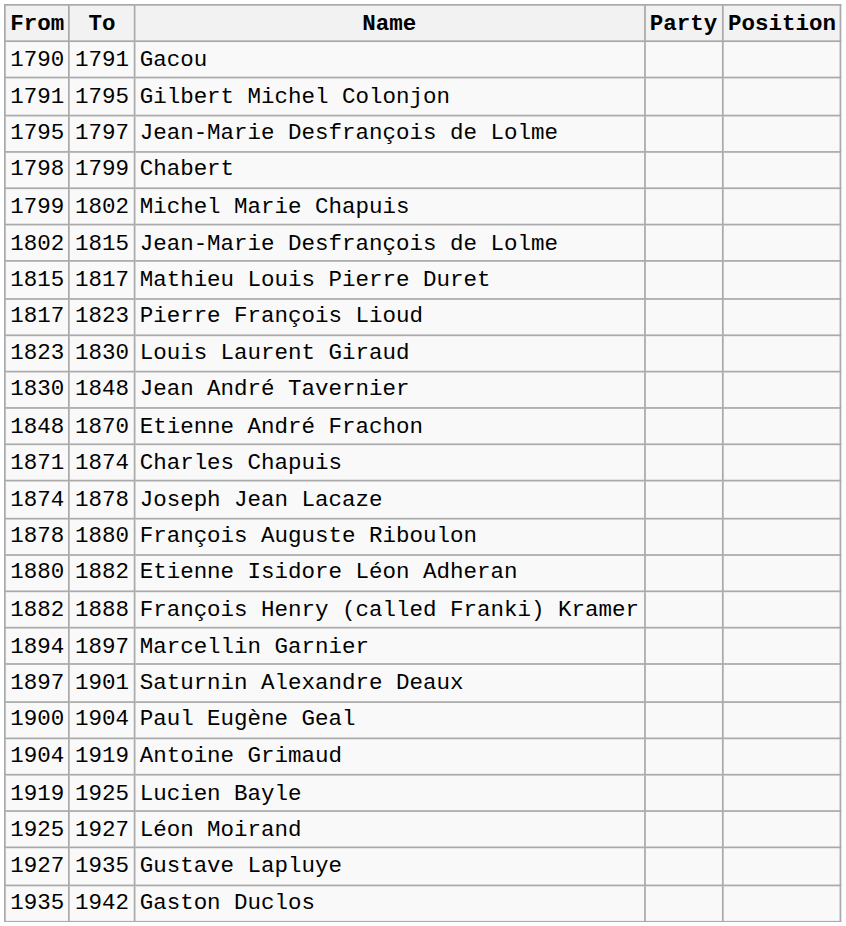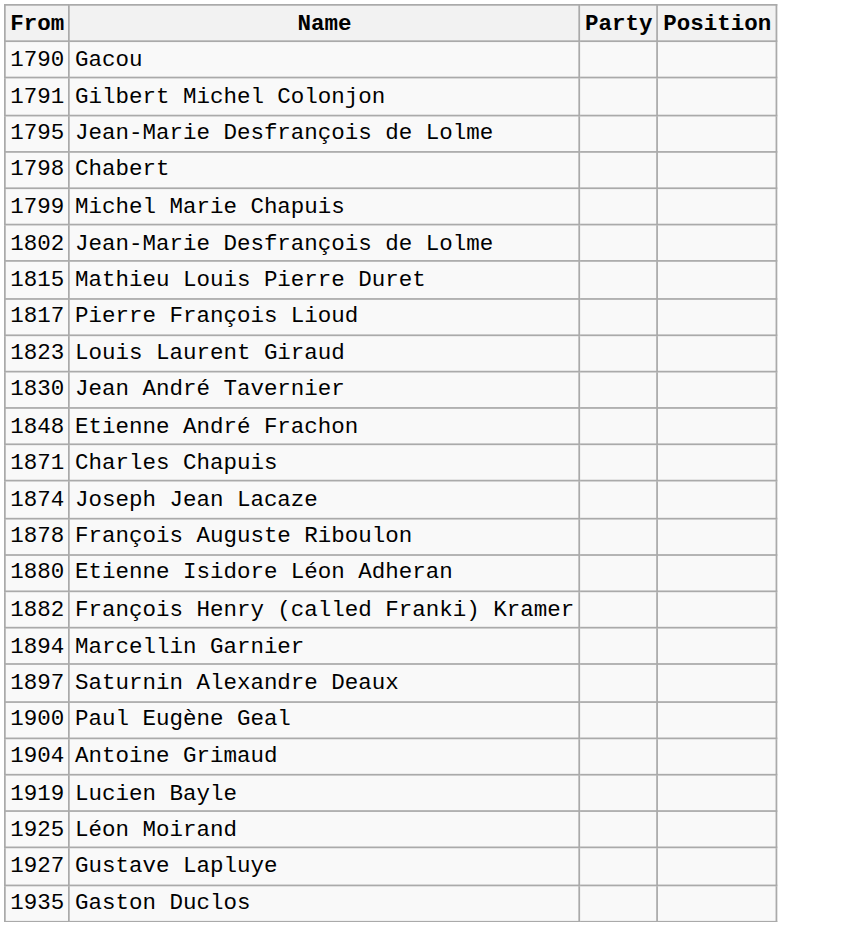- column: To | 1791 | 1795 | 1797 | 1799 | 1802 | 1815 | 1817 | 1823 | 1830 | 1848 | 1870 | 1874 | 1878 | 1880 | 1882 | 1888 | 1897 | 1901 | 1904 | 1919 | 1925 | 1927 | 1935 | 1942
